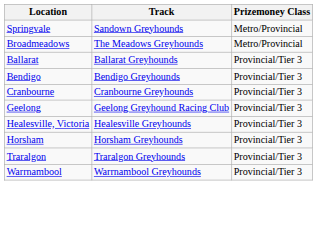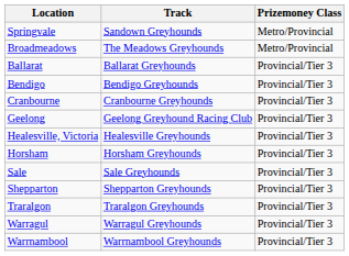+ row: Sale | Sale Greyhounds | Provincial/Tier 3
+ row: Shepparton | Shepparton Greyhounds | Provincial/Tier 3
+ row: Warragul | Warragul Greyhounds | Provincial/Tier 3
